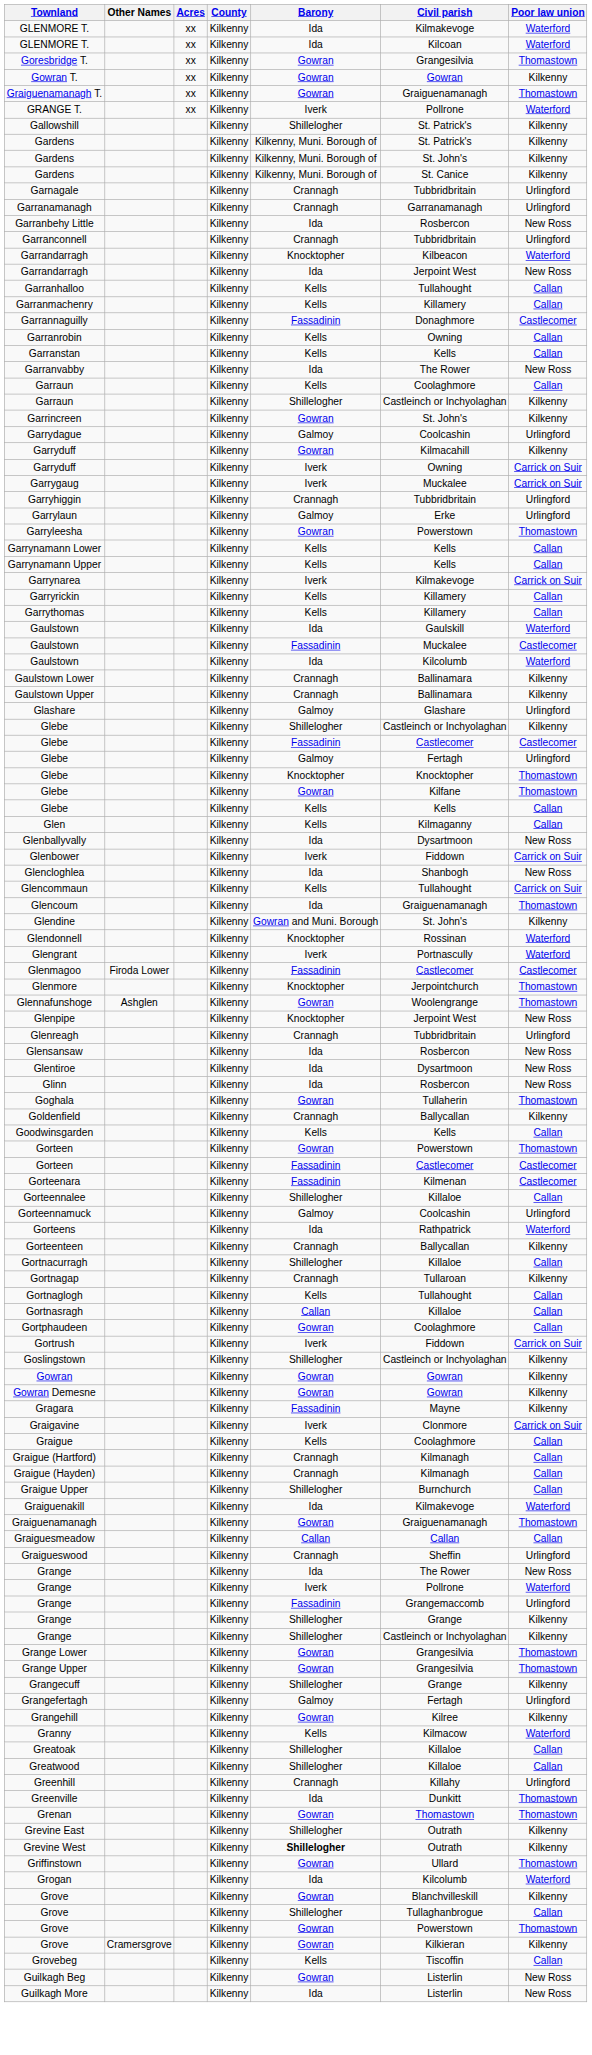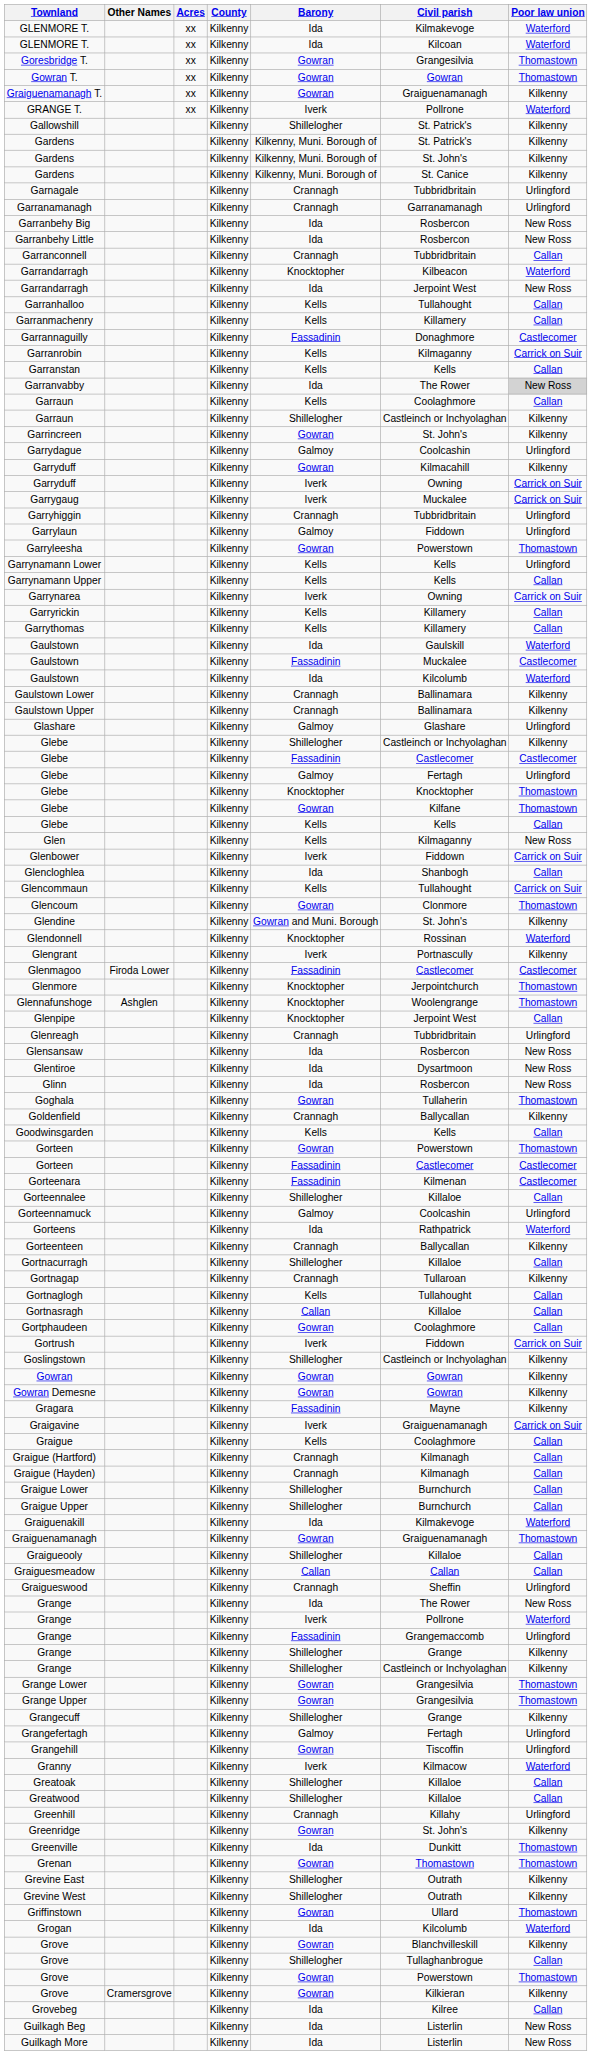Gowran T. | Poor law union: Kilkenny -> Thomastown
Graiguenamanagh T. | Poor law union: Thomastown -> Kilkenny
+ row: Garranbehy Big | Kilkenny | Ida | Rosbercon | New Ross
Garranconnell | Poor law union: Urlingford -> Callan
Garranrobin | Civil parish: Owning -> Kilmaganny
Garranrobin | Poor law union: Callan -> Carrick on Suir
Garranvabby | Poor law union: no background -> lightgrey background
Garrylaun | Civil parish: Erke -> Fiddown
Garrynamann Lower | Poor law union: Callan -> Urlingford
Garrynarea | Civil parish: Kilmakevoge -> Owning
Glen | Poor law union: Callan -> New Ross
- row: Glenballyvally | Kilkenny | Ida | Dysartmoon | New Ross
Glencloghlea | Poor law union: New Ross -> Callan
Glencoum | Barony: Ida -> Gowran
Glencoum | Civil parish: Graiguenamanagh -> Clonmore
Glengrant | Poor law union: Waterford -> Kilkenny
Glennafunshoge | Barony: Gowran -> Knocktopher
Glenpipe | Poor law union: New Ross -> Callan
Graigavine | Civil parish: Clonmore -> Graiguenamanagh
+ row: Graigue Lower | Kilkenny | Shillelogher | Burnchurch | Callan
+ row: Graigueooly | Kilkenny | Shillelogher | Killaloe | Callan
Grangehill | Civil parish: Kilree -> Tiscoffin
Grangehill | Poor law union: Kilkenny -> Urlingford
Granny | Barony: Kells -> Iverk
+ row: Greenridge | Kilkenny | Gowran | St. John's | Kilkenny
Grevine West | Barony: bold -> normal
Grovebeg | Barony: Kells -> Ida
Grovebeg | Civil parish: Tiscoffin -> Kilree
Guilkagh Beg | Barony: Gowran -> Ida
